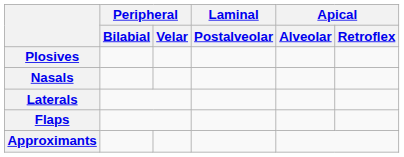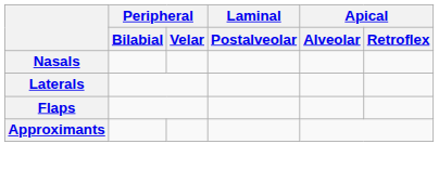- row: Plosives
